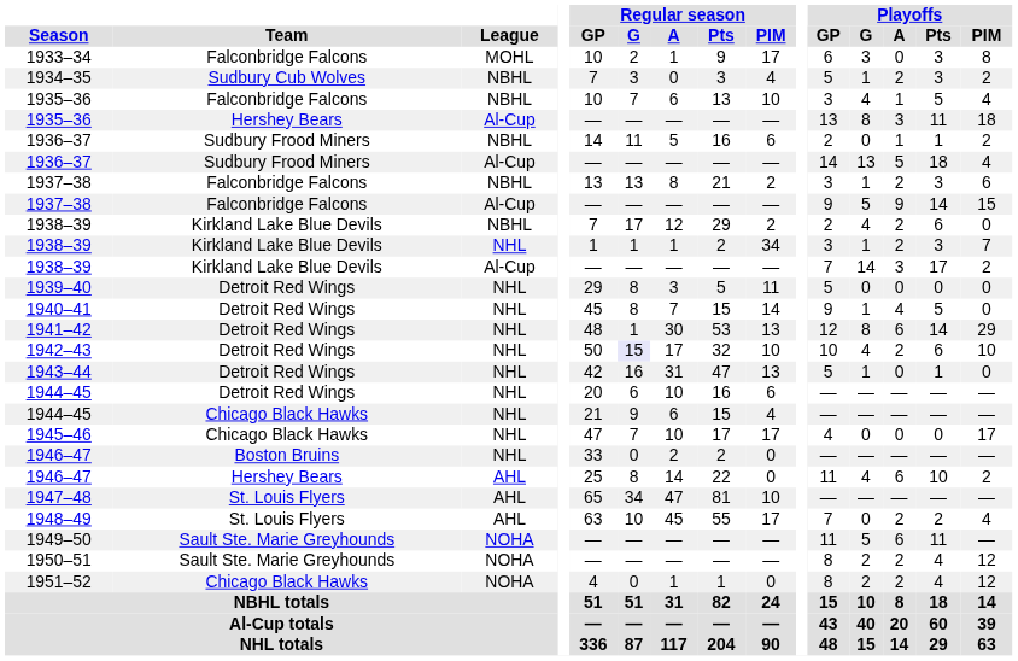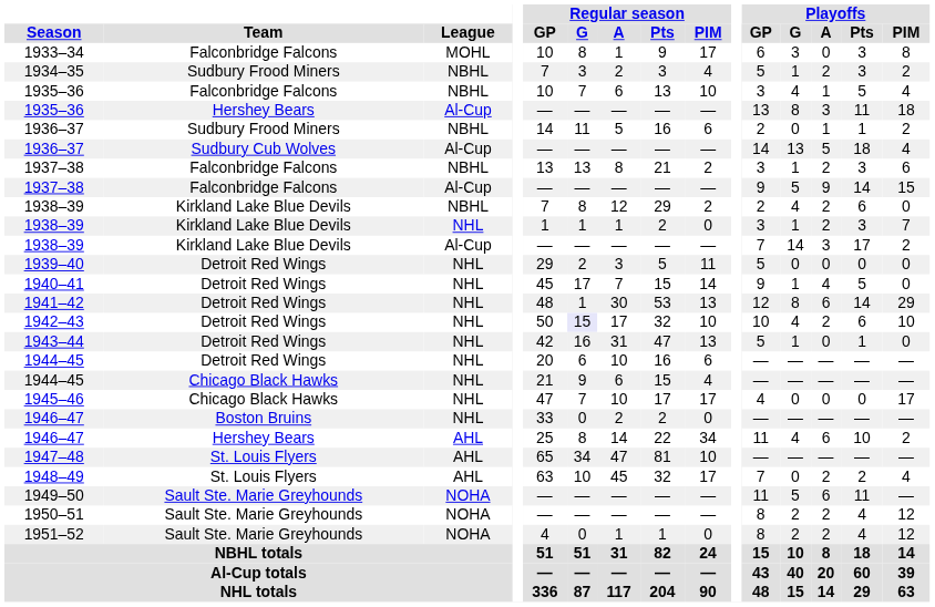1933–34 | Regular season / G: 2 -> 8
1934–35 | Team: Sudbury Cub Wolves -> Sudbury Frood Miners
1934–35 | Regular season / A: 0 -> 2
1936–37 / Al-Cup | Team: Sudbury Frood Miners -> Sudbury Cub Wolves
1938–39 / NBHL | Regular season / G: 17 -> 8
1938–39 / NHL | Regular season / PIM: 34 -> 0
1939–40 | Regular season / G: 8 -> 2
1940–41 | Regular season / G: 8 -> 17
1946–47 / AHL | Regular season / PIM: 0 -> 34
1948–49 | Regular season / Pts: 55 -> 32
1951–52 | Team: Chicago Black Hawks -> Sault Ste. Marie Greyhounds
